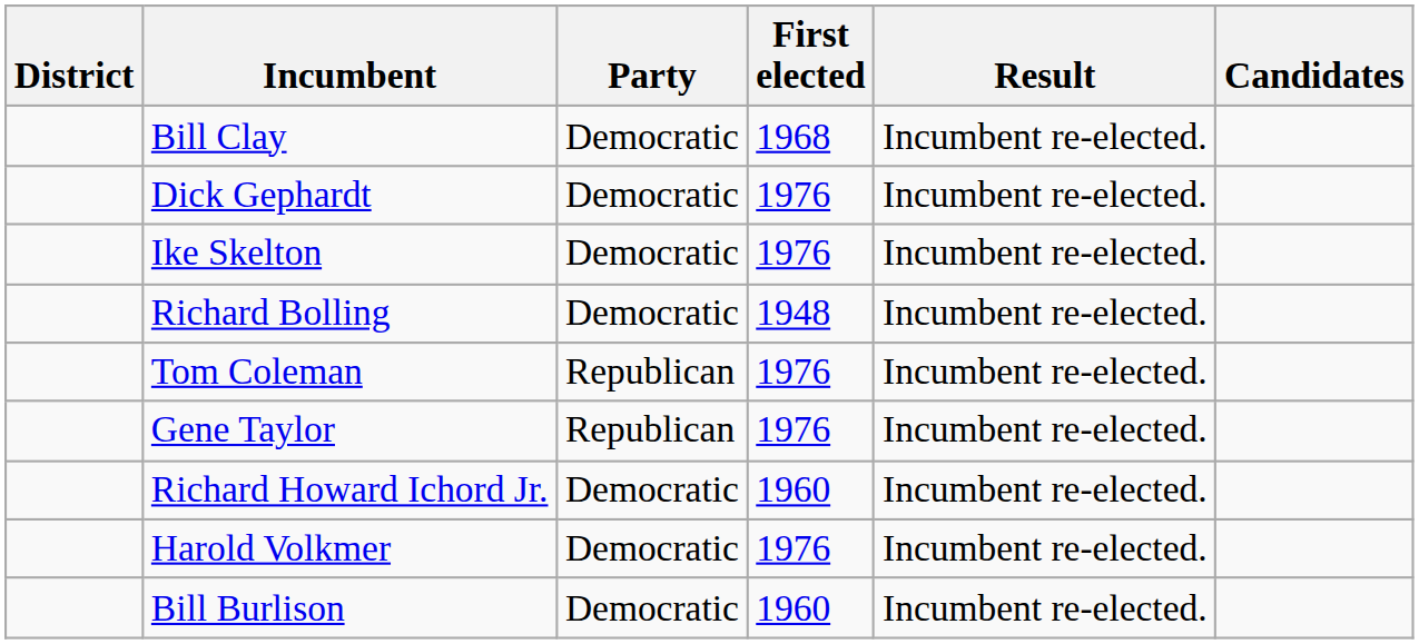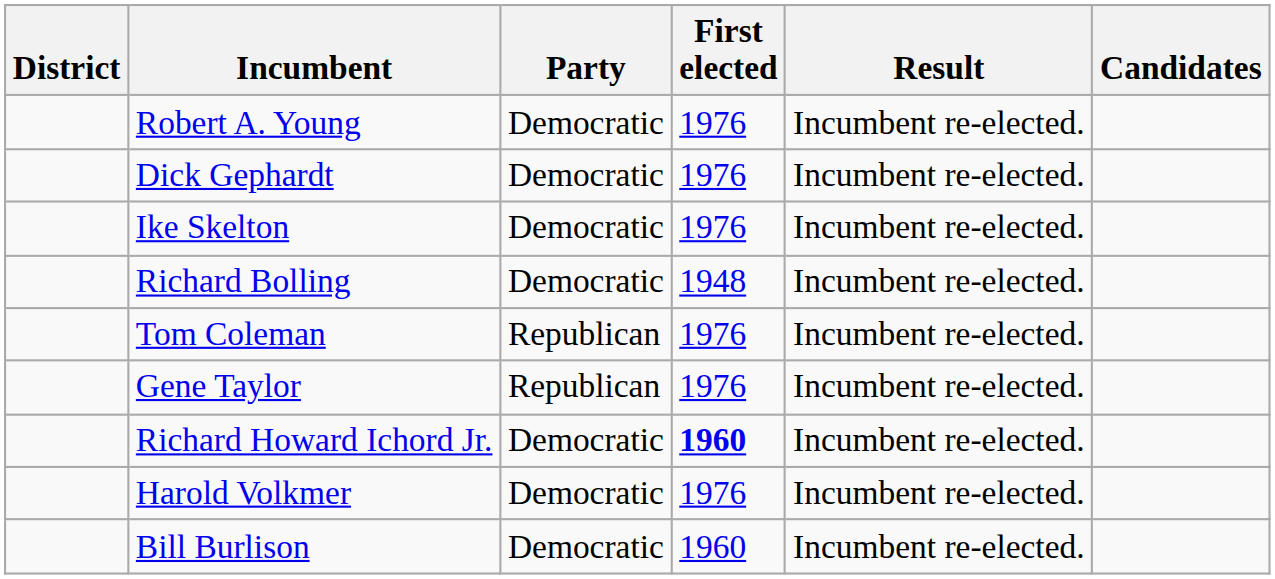- row: Bill Clay | Democratic | 1968 | Incumbent re-elected.
+ row: Robert A. Young | Democratic | 1976 | Incumbent re-elected.
Richard Howard Ichord Jr. | First elected: normal -> bold
